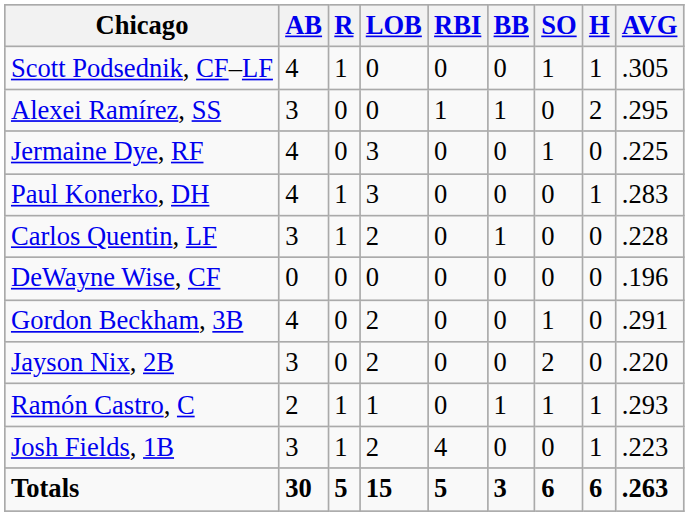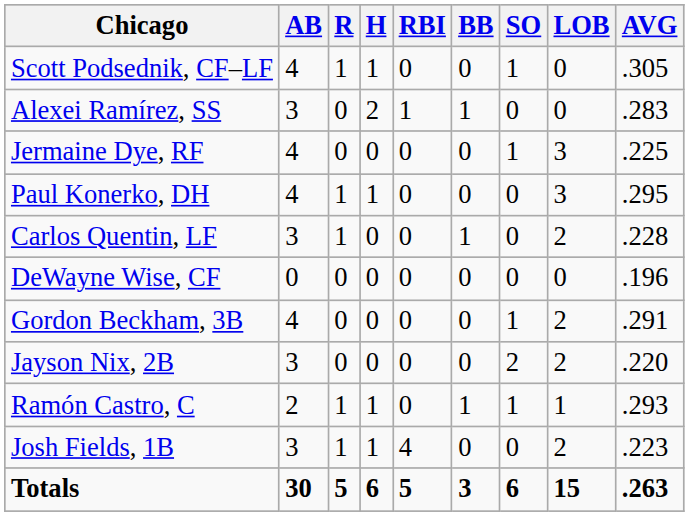columns swapped: H <-> LOB
Alexei Ramírez, SS | AVG: .295 -> .283
Paul Konerko, DH | AVG: .283 -> .295
